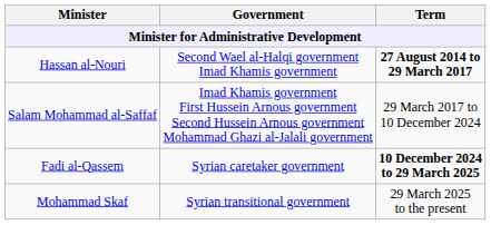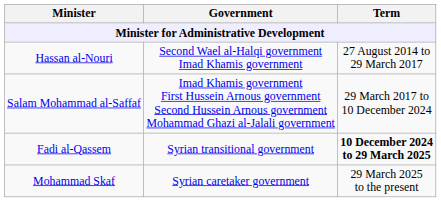Hassan al-Nouri | Term: bold -> normal
Fadi al-Qassem | Government: Syrian caretaker government -> Syrian transitional government
Mohammad Skaf | Government: Syrian transitional government -> Syrian caretaker government
